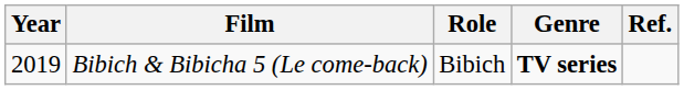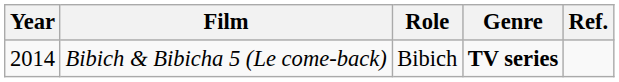Bibich & Bibicha 5 (Le come-back) | Year: 2019 -> 2014
